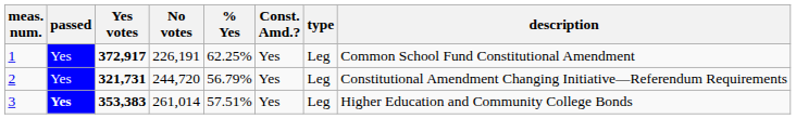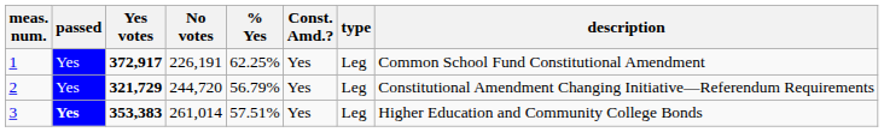2 | Yes votes: 321,731 -> 321,729
